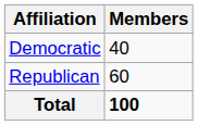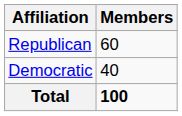rows swapped: Republican <-> Democratic
